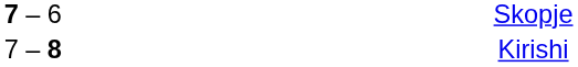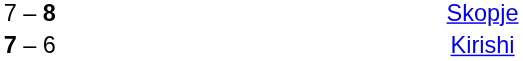Skopje | column 2: 7 – 6 -> 7 – 8
Kirishi | column 2: 7 – 8 -> 7 – 6
